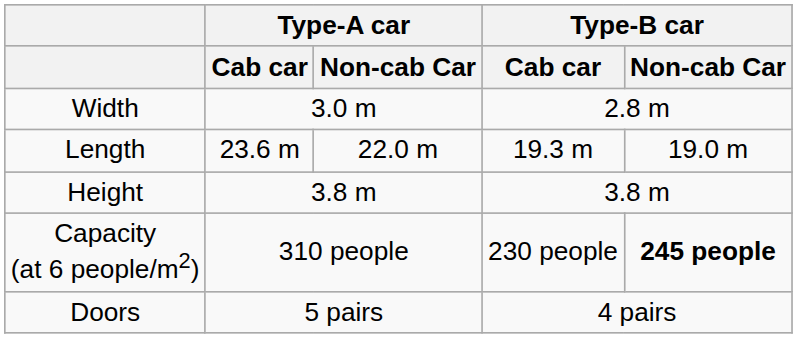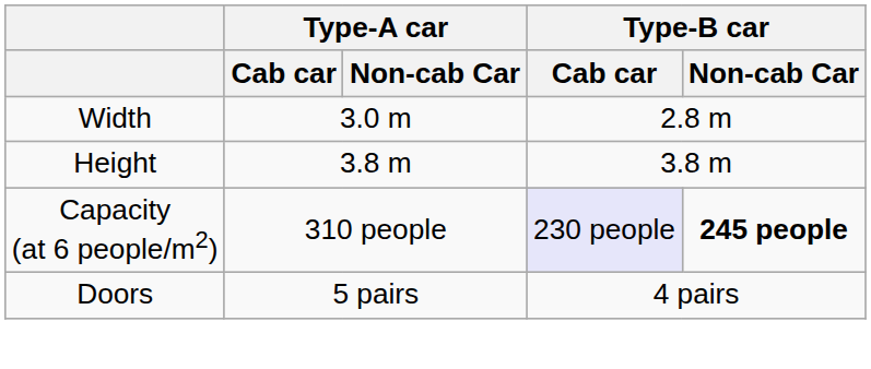- row: Length | 23.6 m | 22.0 m | 19.3 m | 19.0 m
Capacity (at 6 people/m2) | Type-B car / Cab car: no background -> lavender background
